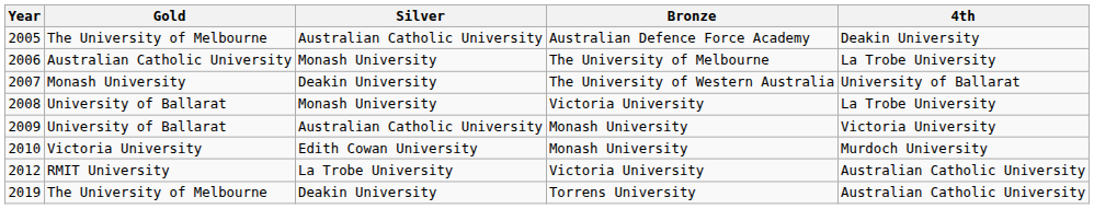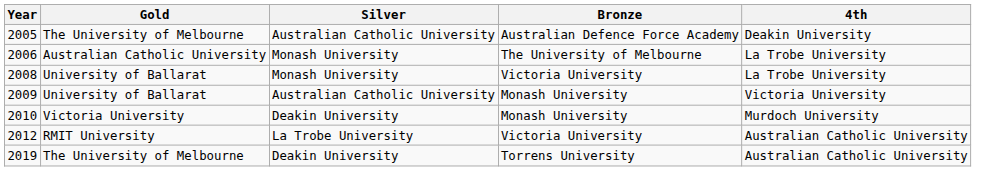- row: 2007 | Monash University | Deakin University | The University of Western Australia | University of Ballarat
2010 | Silver: Edith Cowan University -> Deakin University
